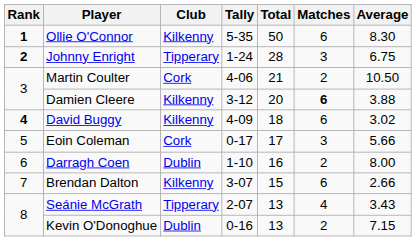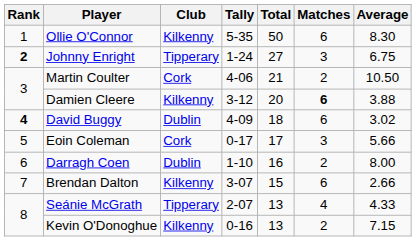Ollie O'Connor | Rank: bold -> normal
Johnny Enright | Total: 28 -> 27
David Buggy | Club: Kilkenny -> Dublin
Seánie McGrath | Average: 3.43 -> 4.33
Kevin O'Donoghue | Club: Dublin -> Kilkenny
